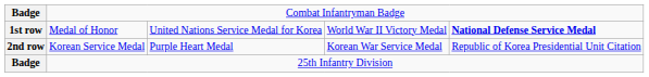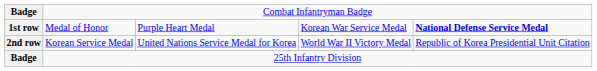1st row | column 3: United Nations Service Medal for Korea -> Purple Heart Medal
1st row | column 4: World War II Victory Medal -> Korean War Service Medal
2nd row | column 3: Purple Heart Medal -> United Nations Service Medal for Korea
2nd row | column 4: Korean War Service Medal -> World War II Victory Medal
